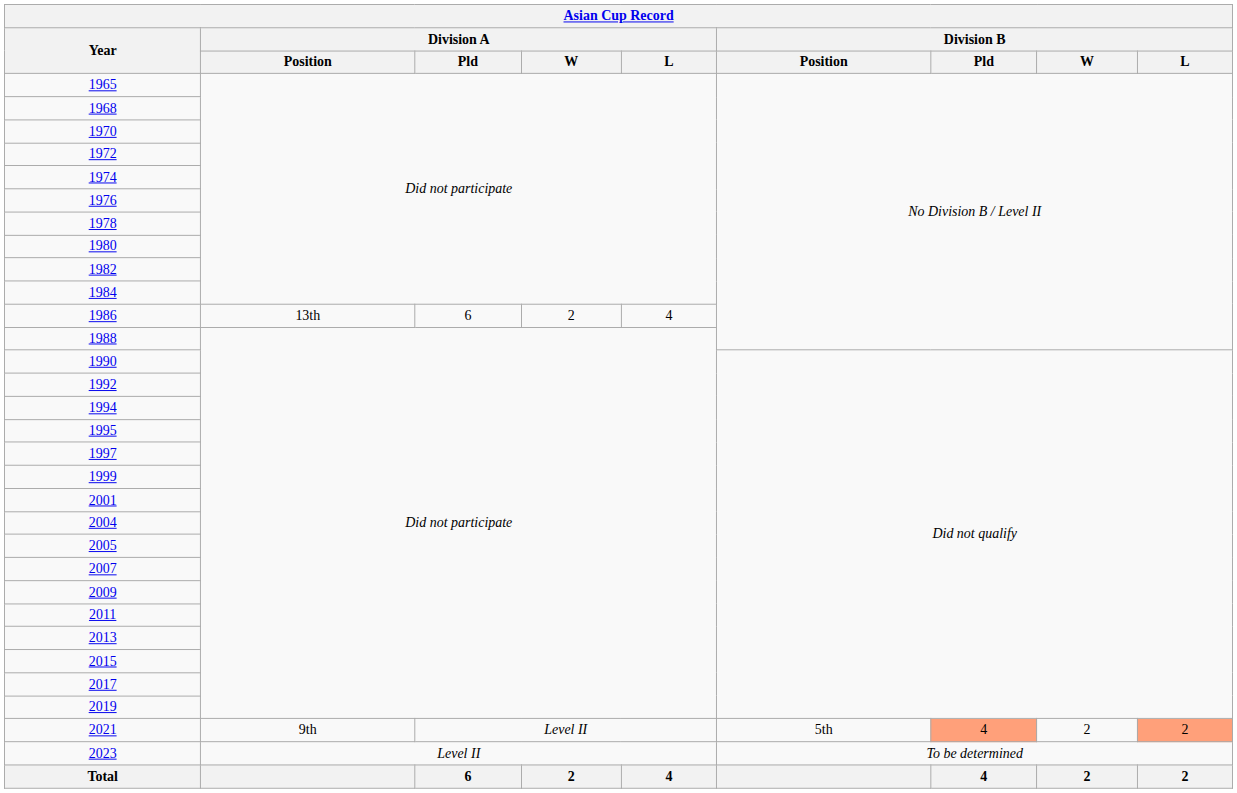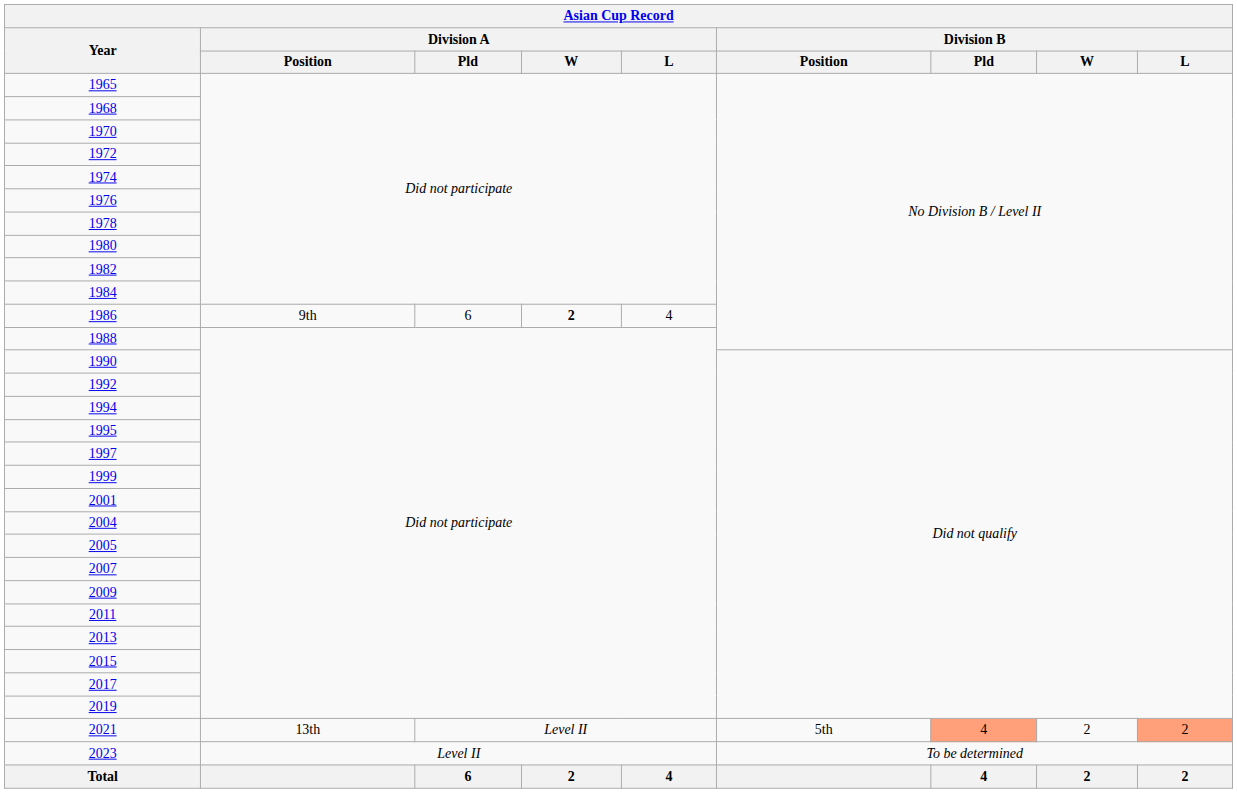1986 | Division A / Position: 13th -> 9th
1986 | Division A / W: normal -> bold
2021 | Division A / Position: 9th -> 13th
